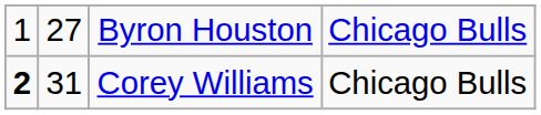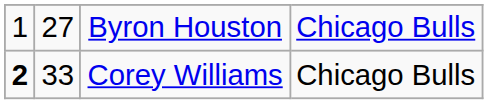Corey Williams | column 2: 31 -> 33
